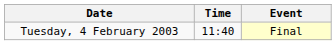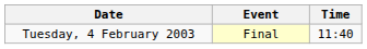columns swapped: Time <-> Event
